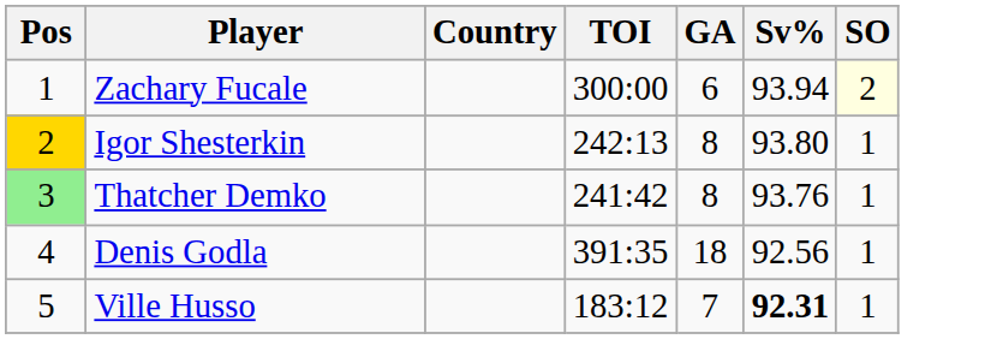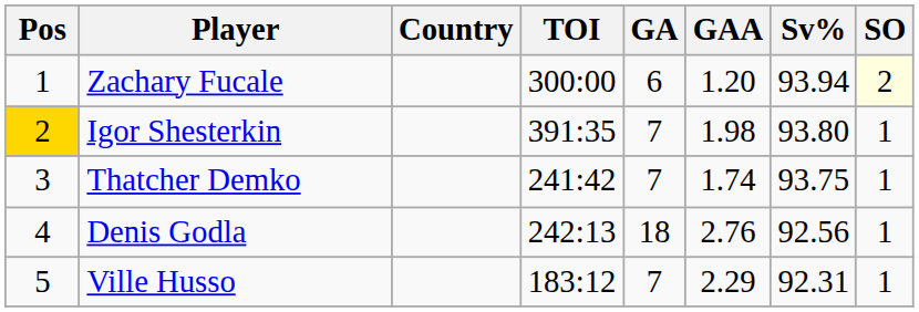+ column: GAA | 1.20 | 1.98 | 1.74 | 2.76 | 2.29
Igor Shesterkin | TOI: 242:13 -> 391:35
Igor Shesterkin | GA: 8 -> 7
Thatcher Demko | Pos: lightgreen background -> no background
Thatcher Demko | GA: 8 -> 7
Thatcher Demko | Sv%: 93.76 -> 93.75
Denis Godla | TOI: 391:35 -> 242:13
Ville Husso | Sv%: bold -> normal
